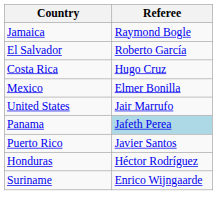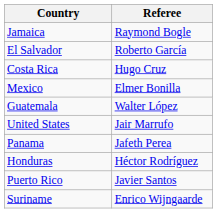+ row: Guatemala | Walter López
Panama | Referee: lightblue background -> no background
rows swapped: Honduras <-> Puerto Rico
